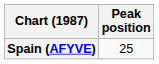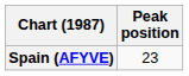Spain (AFYVE) | Peak position: 25 -> 23
